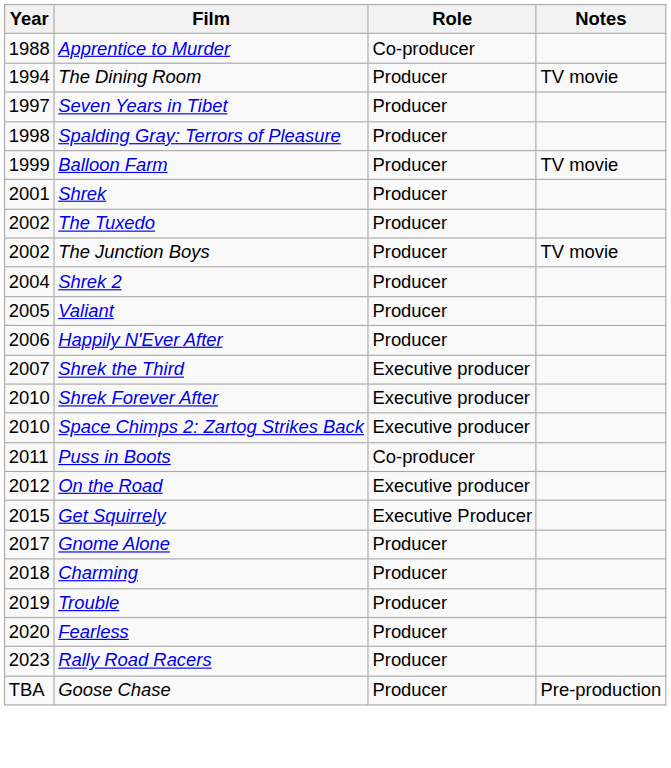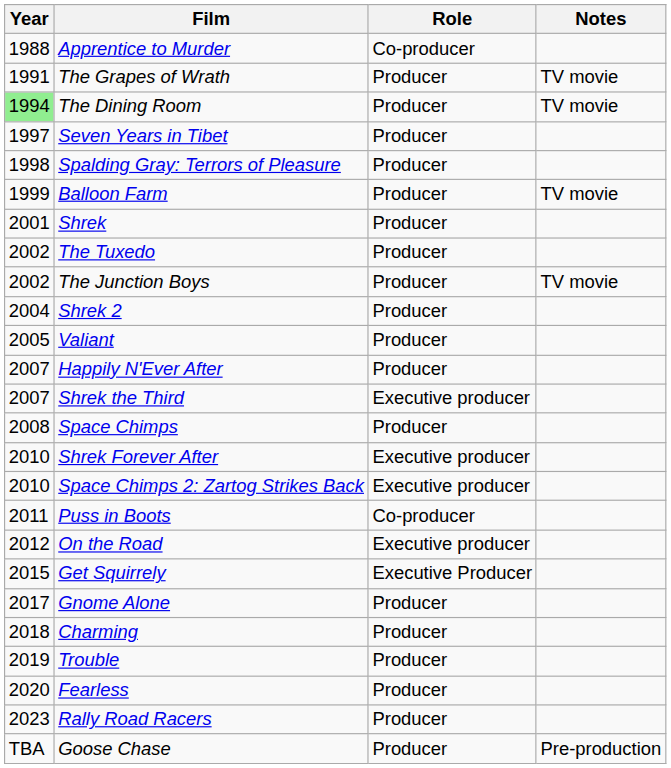+ row: 1991 | The Grapes of Wrath | Producer | TV movie
The Dining Room | Year: no background -> lightgreen background
Happily N'Ever After | Year: 2006 -> 2007
+ row: 2008 | Space Chimps | Producer
